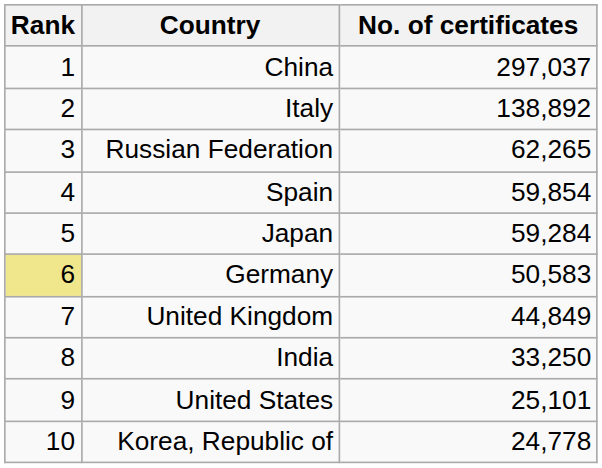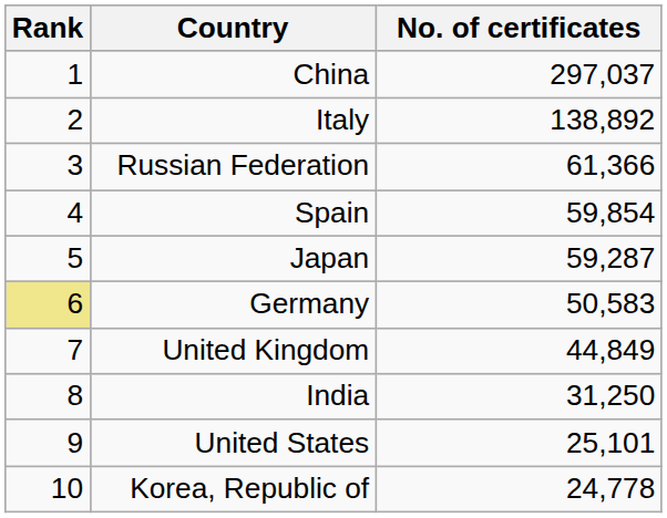Russian Federation | No. of certificates: 62,265 -> 61,366
Japan | No. of certificates: 59,284 -> 59,287
India | No. of certificates: 33,250 -> 31,250
